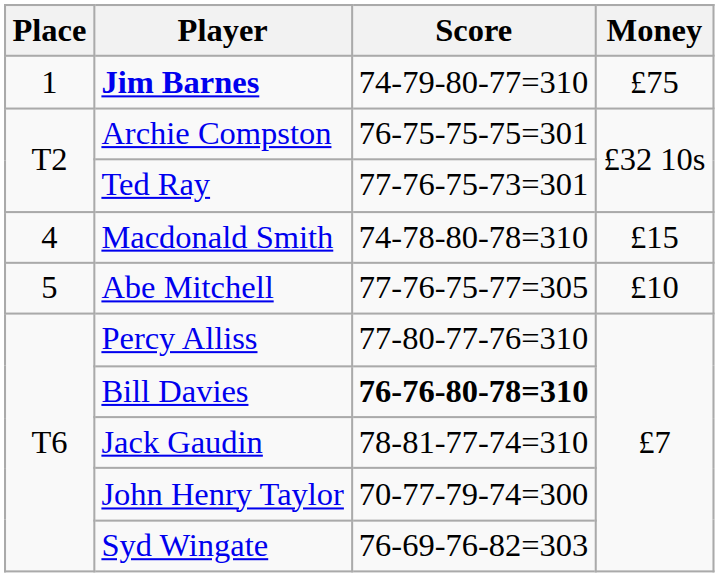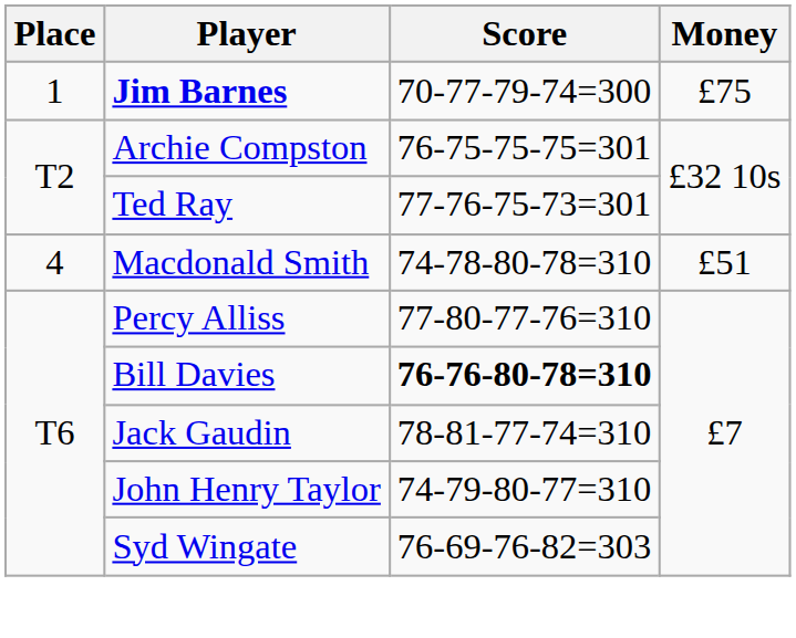Jim Barnes | Score: 74-79-80-77=310 -> 70-77-79-74=300
Macdonald Smith | Money: £15 -> £51
- row: 5 | Abe Mitchell | 77-76-75-77=305 | £10
John Henry Taylor | Score: 70-77-79-74=300 -> 74-79-80-77=310
